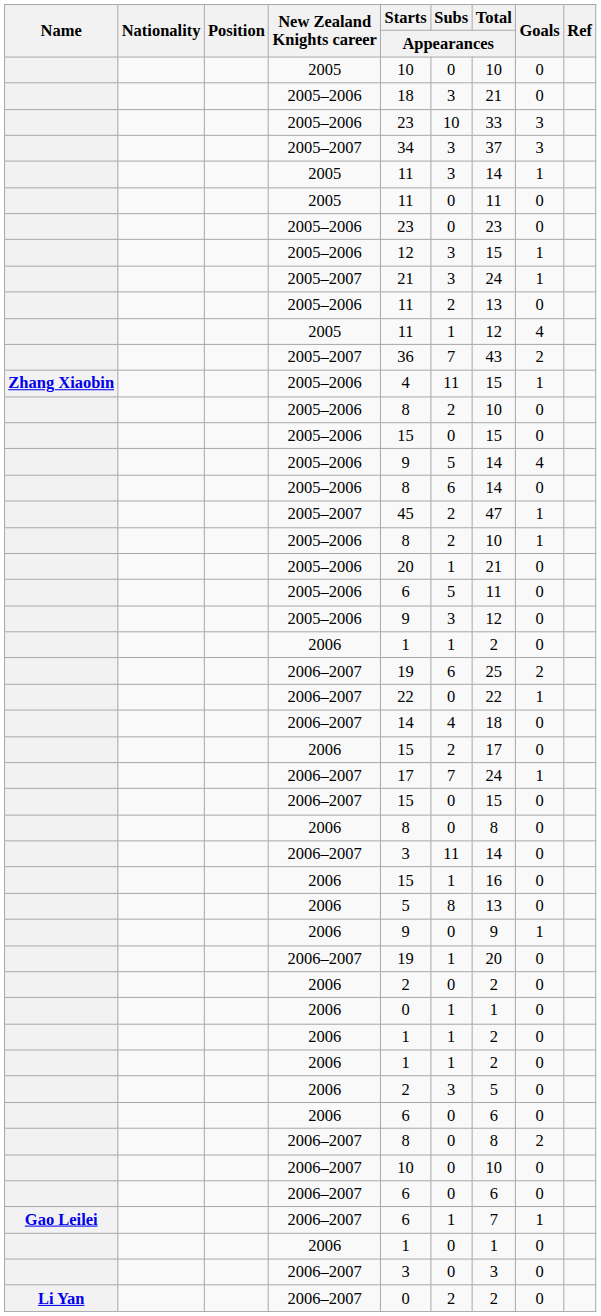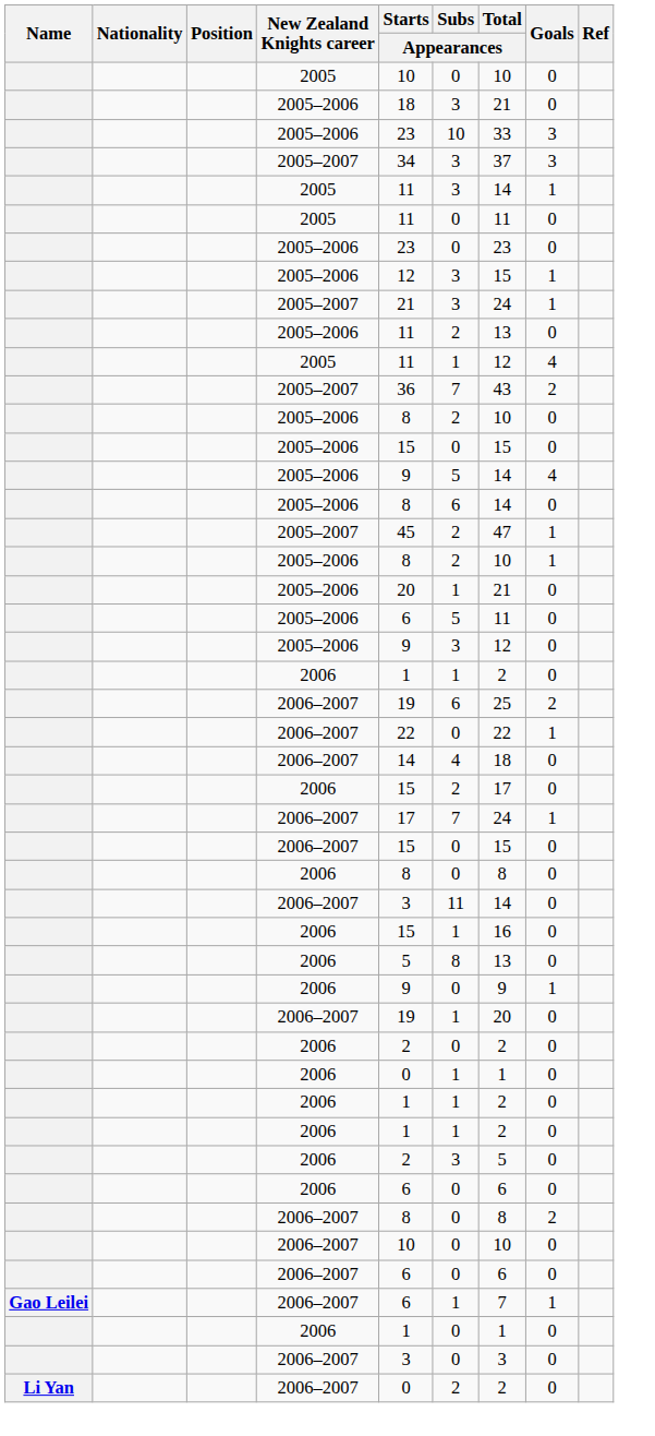- row: Zhang Xiaobin | 2005–2006 | 4 | 11 | 15 | 1
